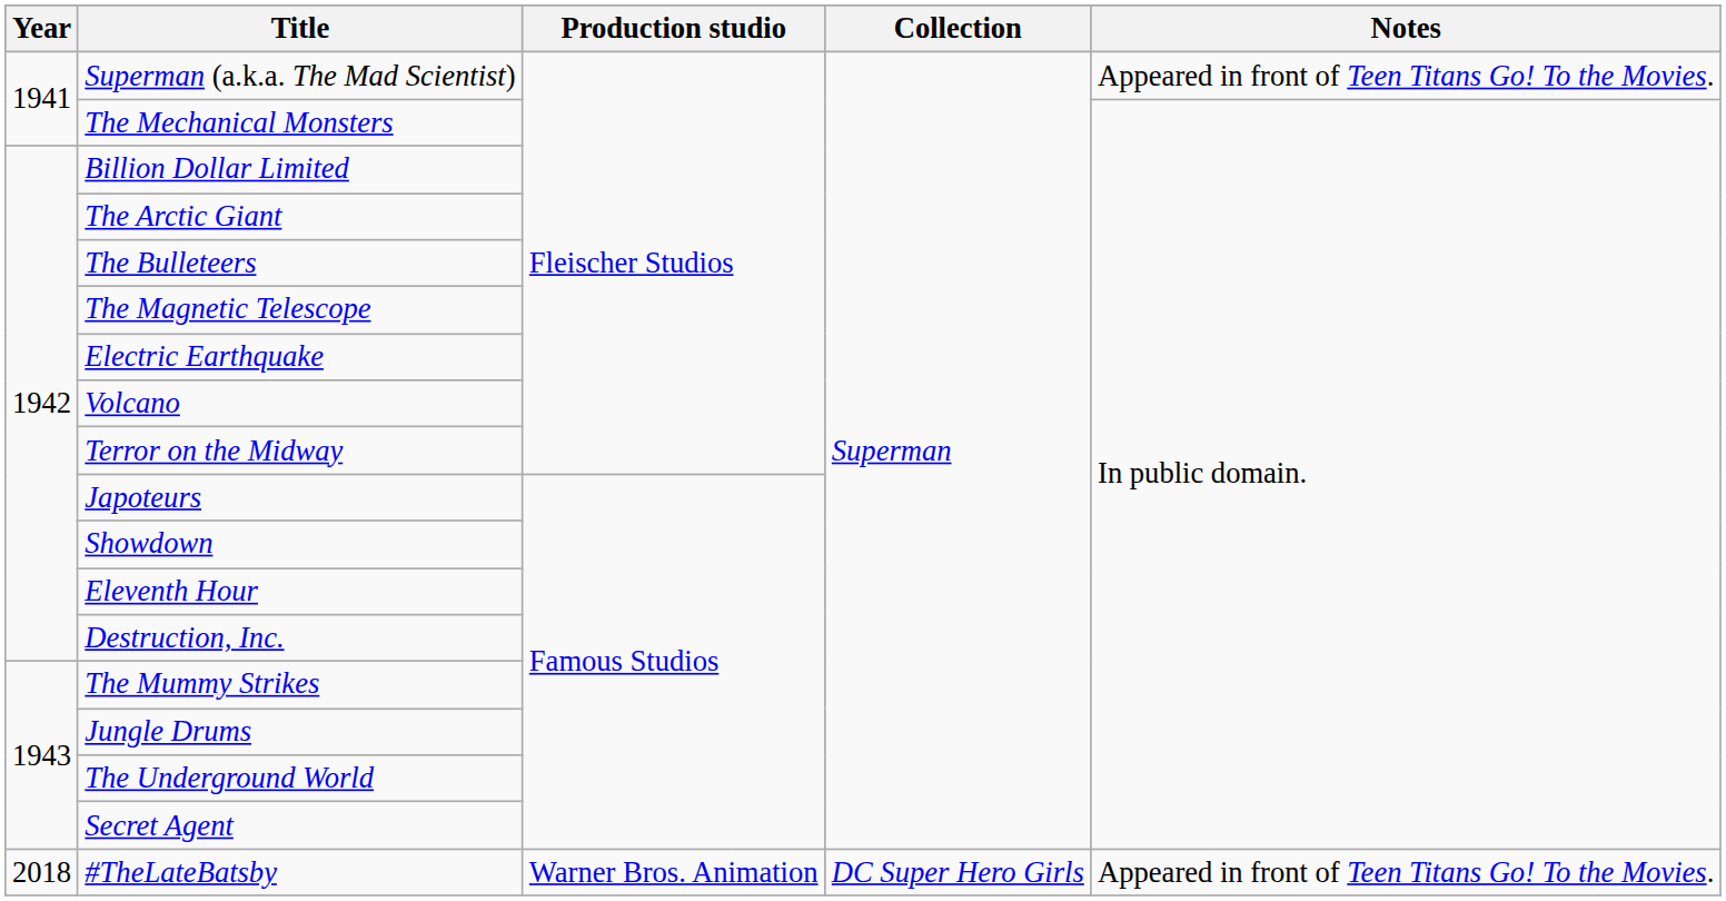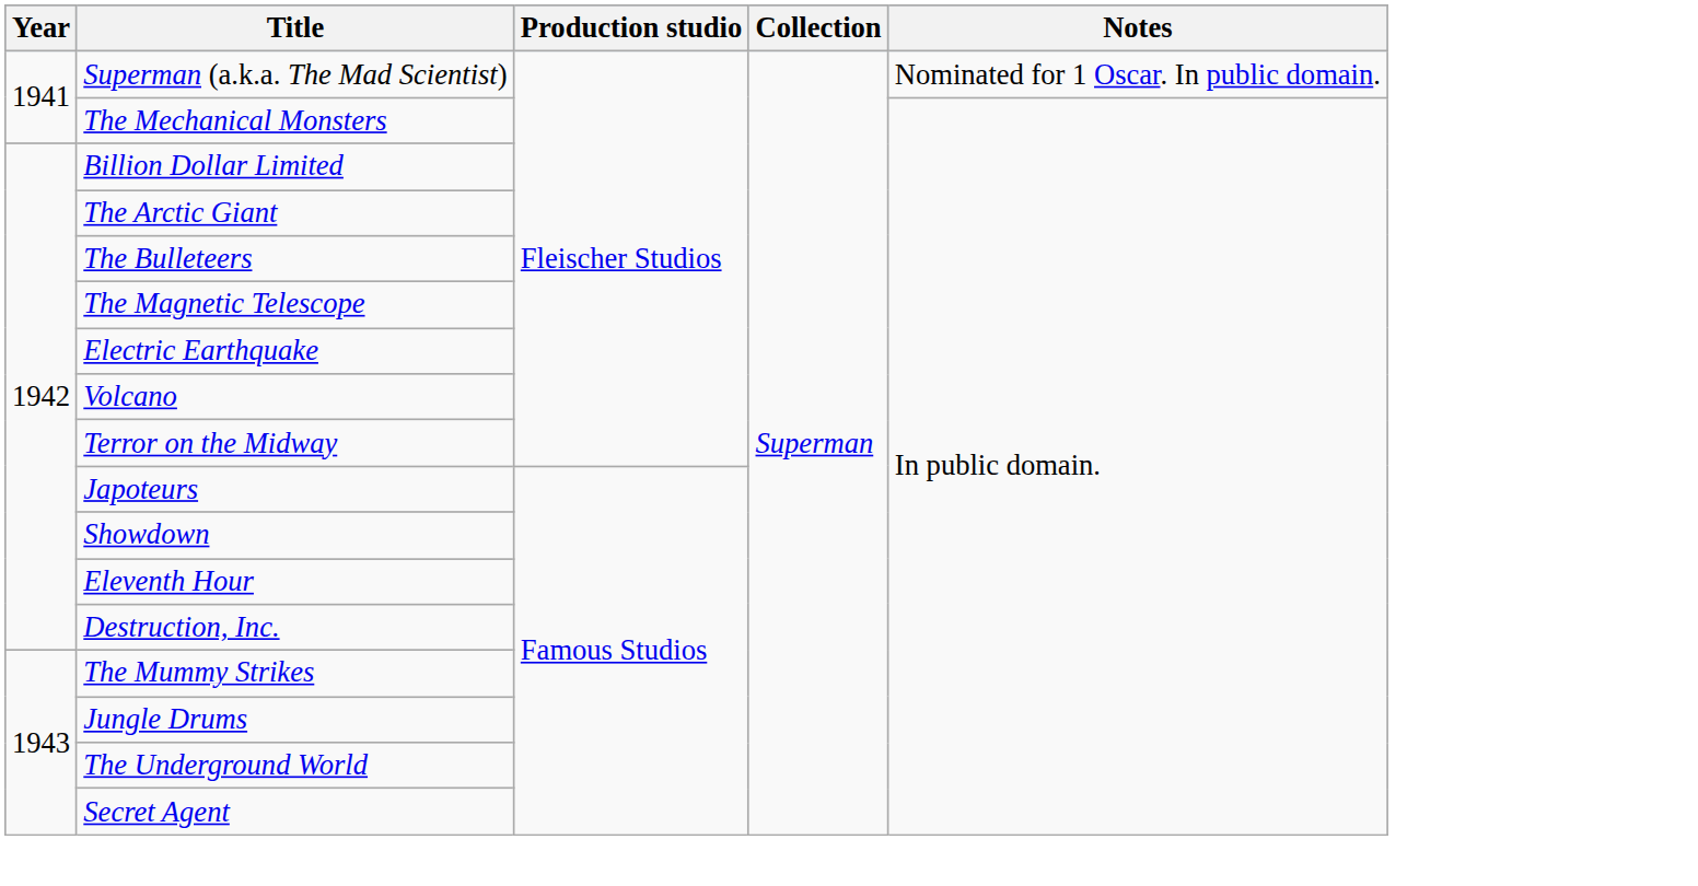Superman (a.k.a. The Mad Scientist) | Notes: Appeared in front of Teen Titans Go! To the Movies. -> Nominated for 1 Oscar. In public domain.
- row: 2018 | #TheLateBatsby | Warner Bros. Animation | DC Super Hero Girls | Appeared in front of Teen Titans Go! To the Movies.
